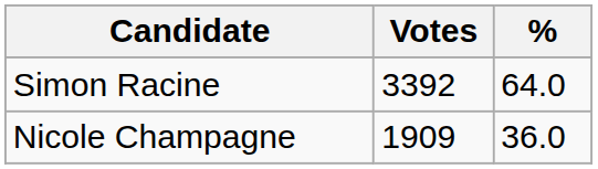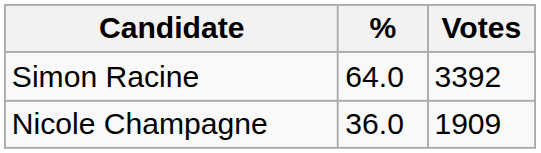columns swapped: Votes <-> %
